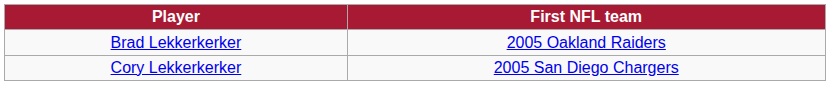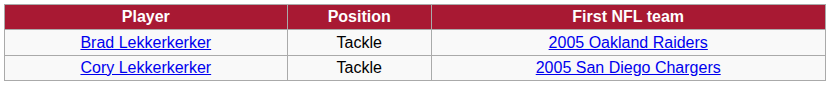+ column: Position | Tackle | Tackle
